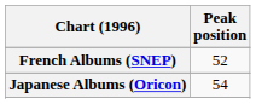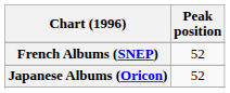Japanese Albums (Oricon) | Peak position: 54 -> 52
